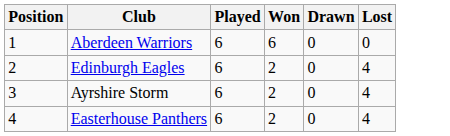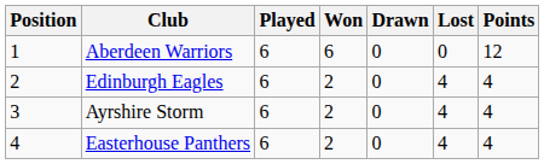+ column: Points | 12 | 4 | 4 | 4
